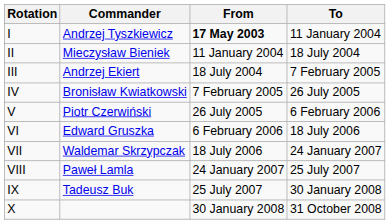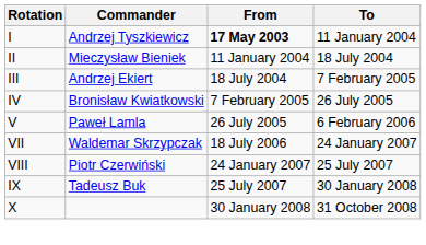V | Commander: Piotr Czerwiński -> Paweł Lamla
- row: VI | Edward Gruszka | 6 February 2006 | 18 July 2006
VIII | Commander: Paweł Lamla -> Piotr Czerwiński
